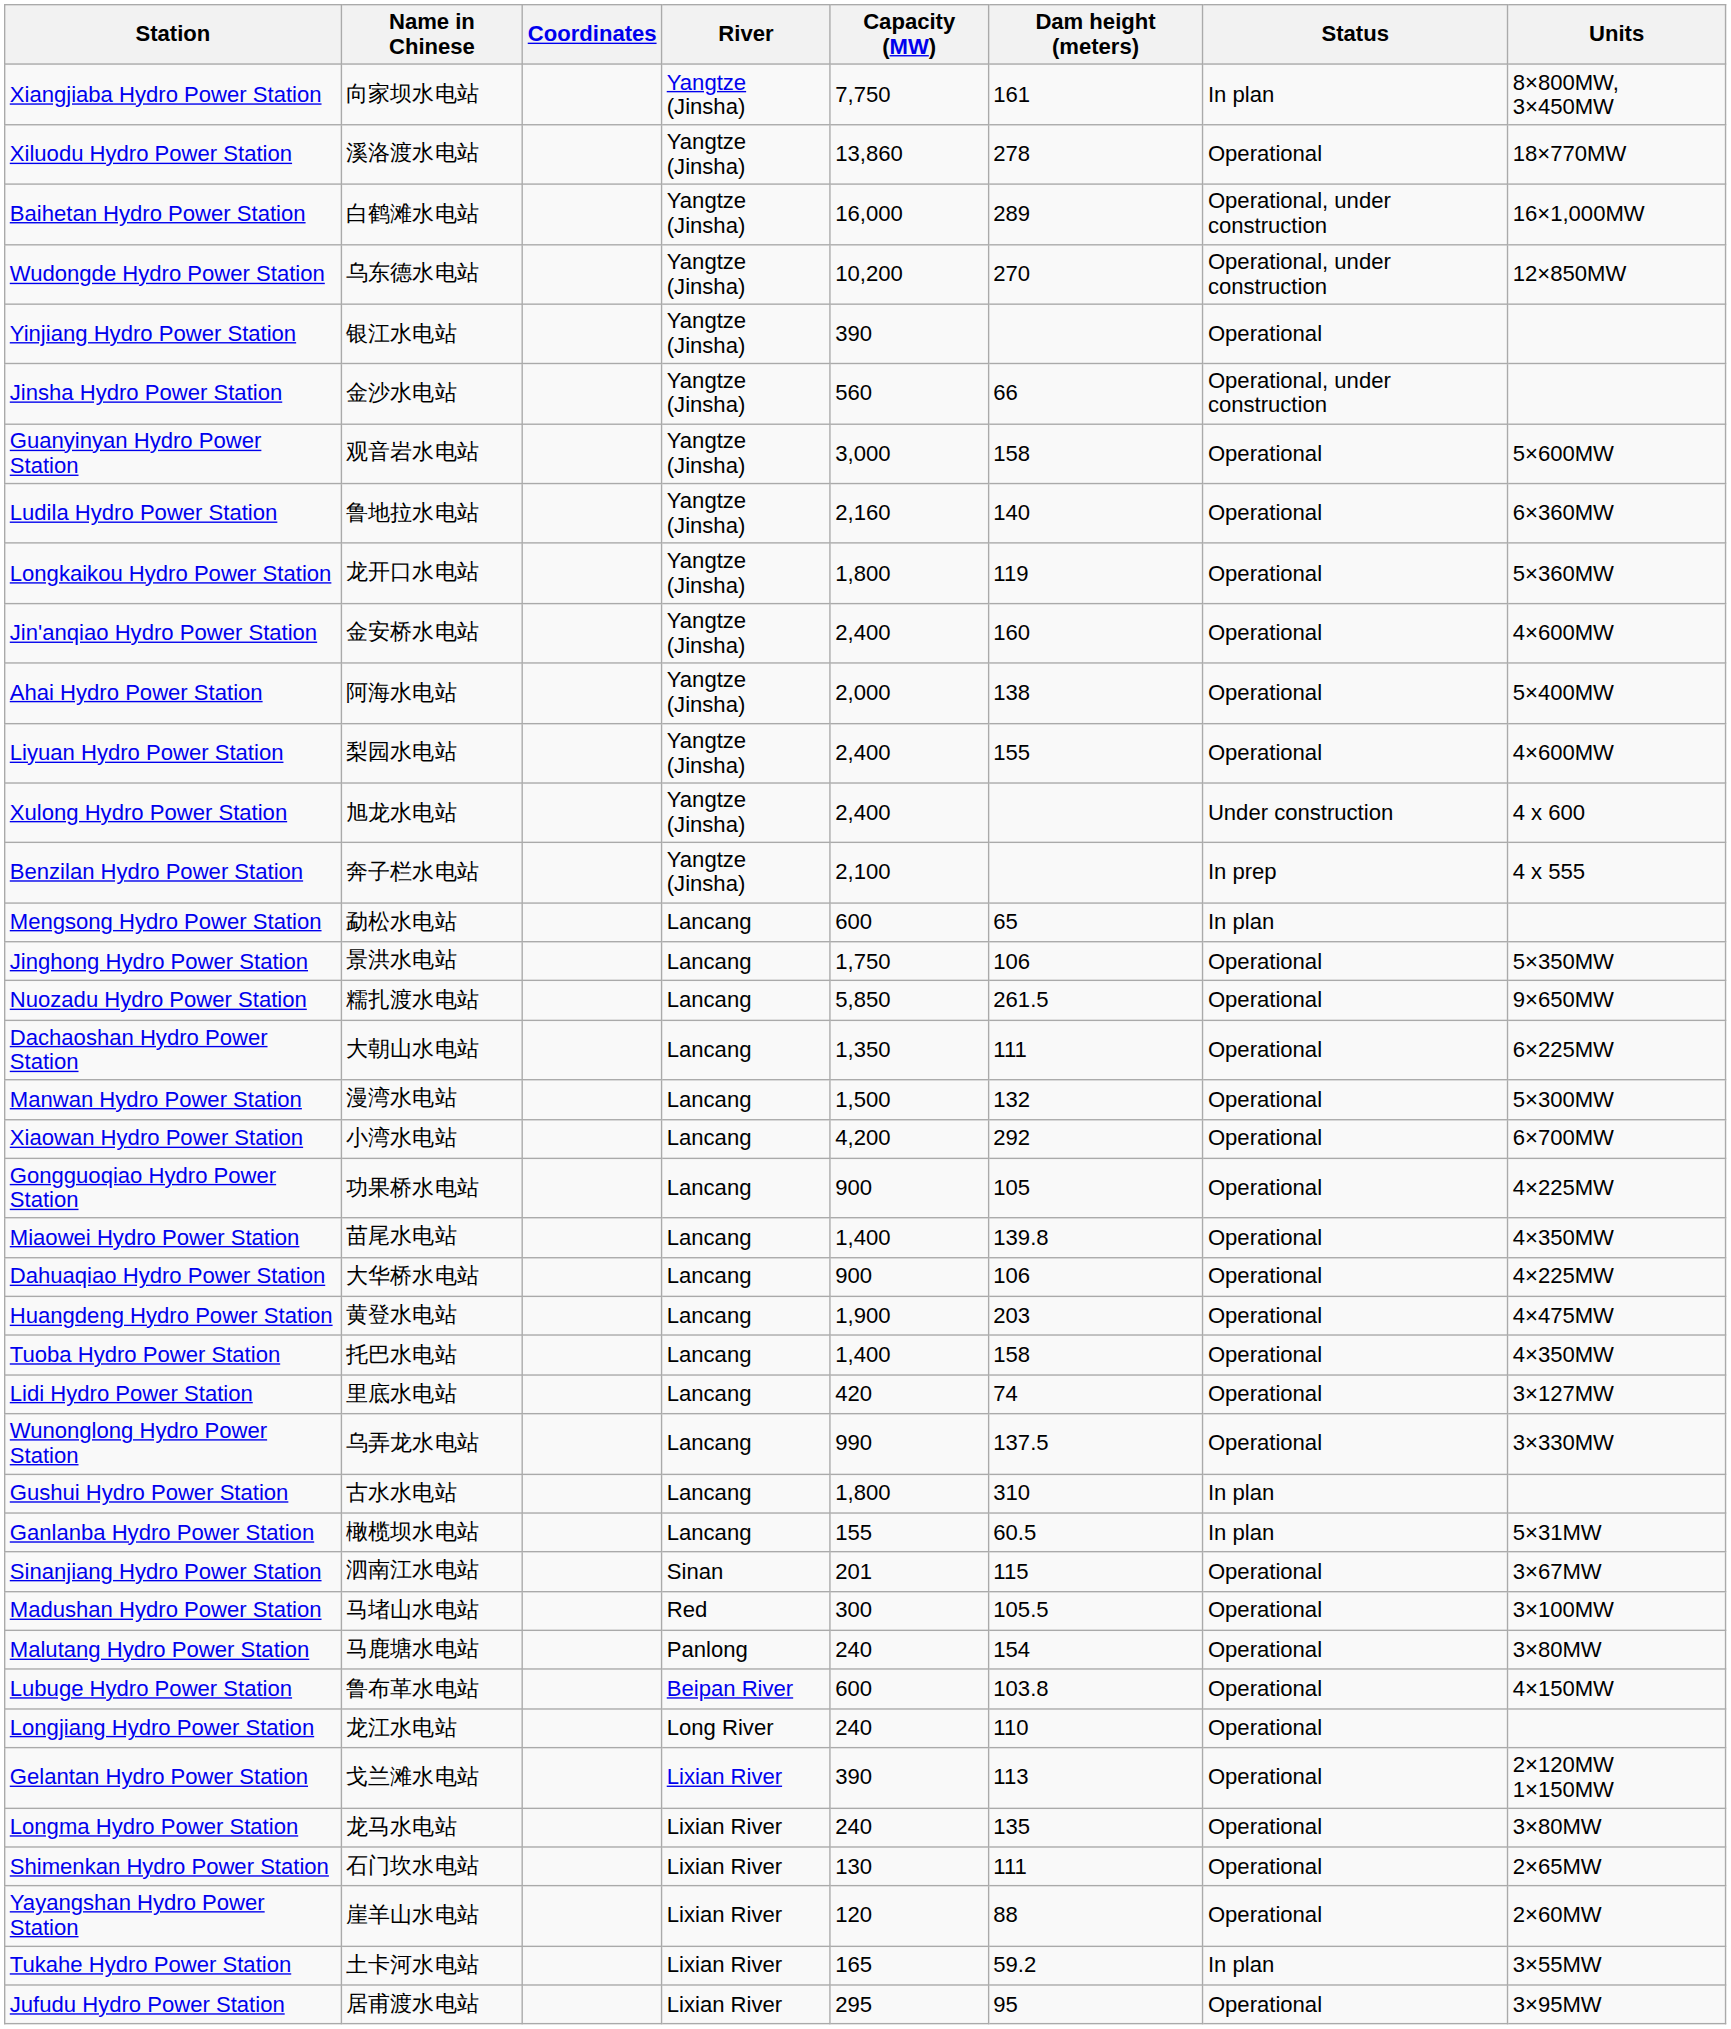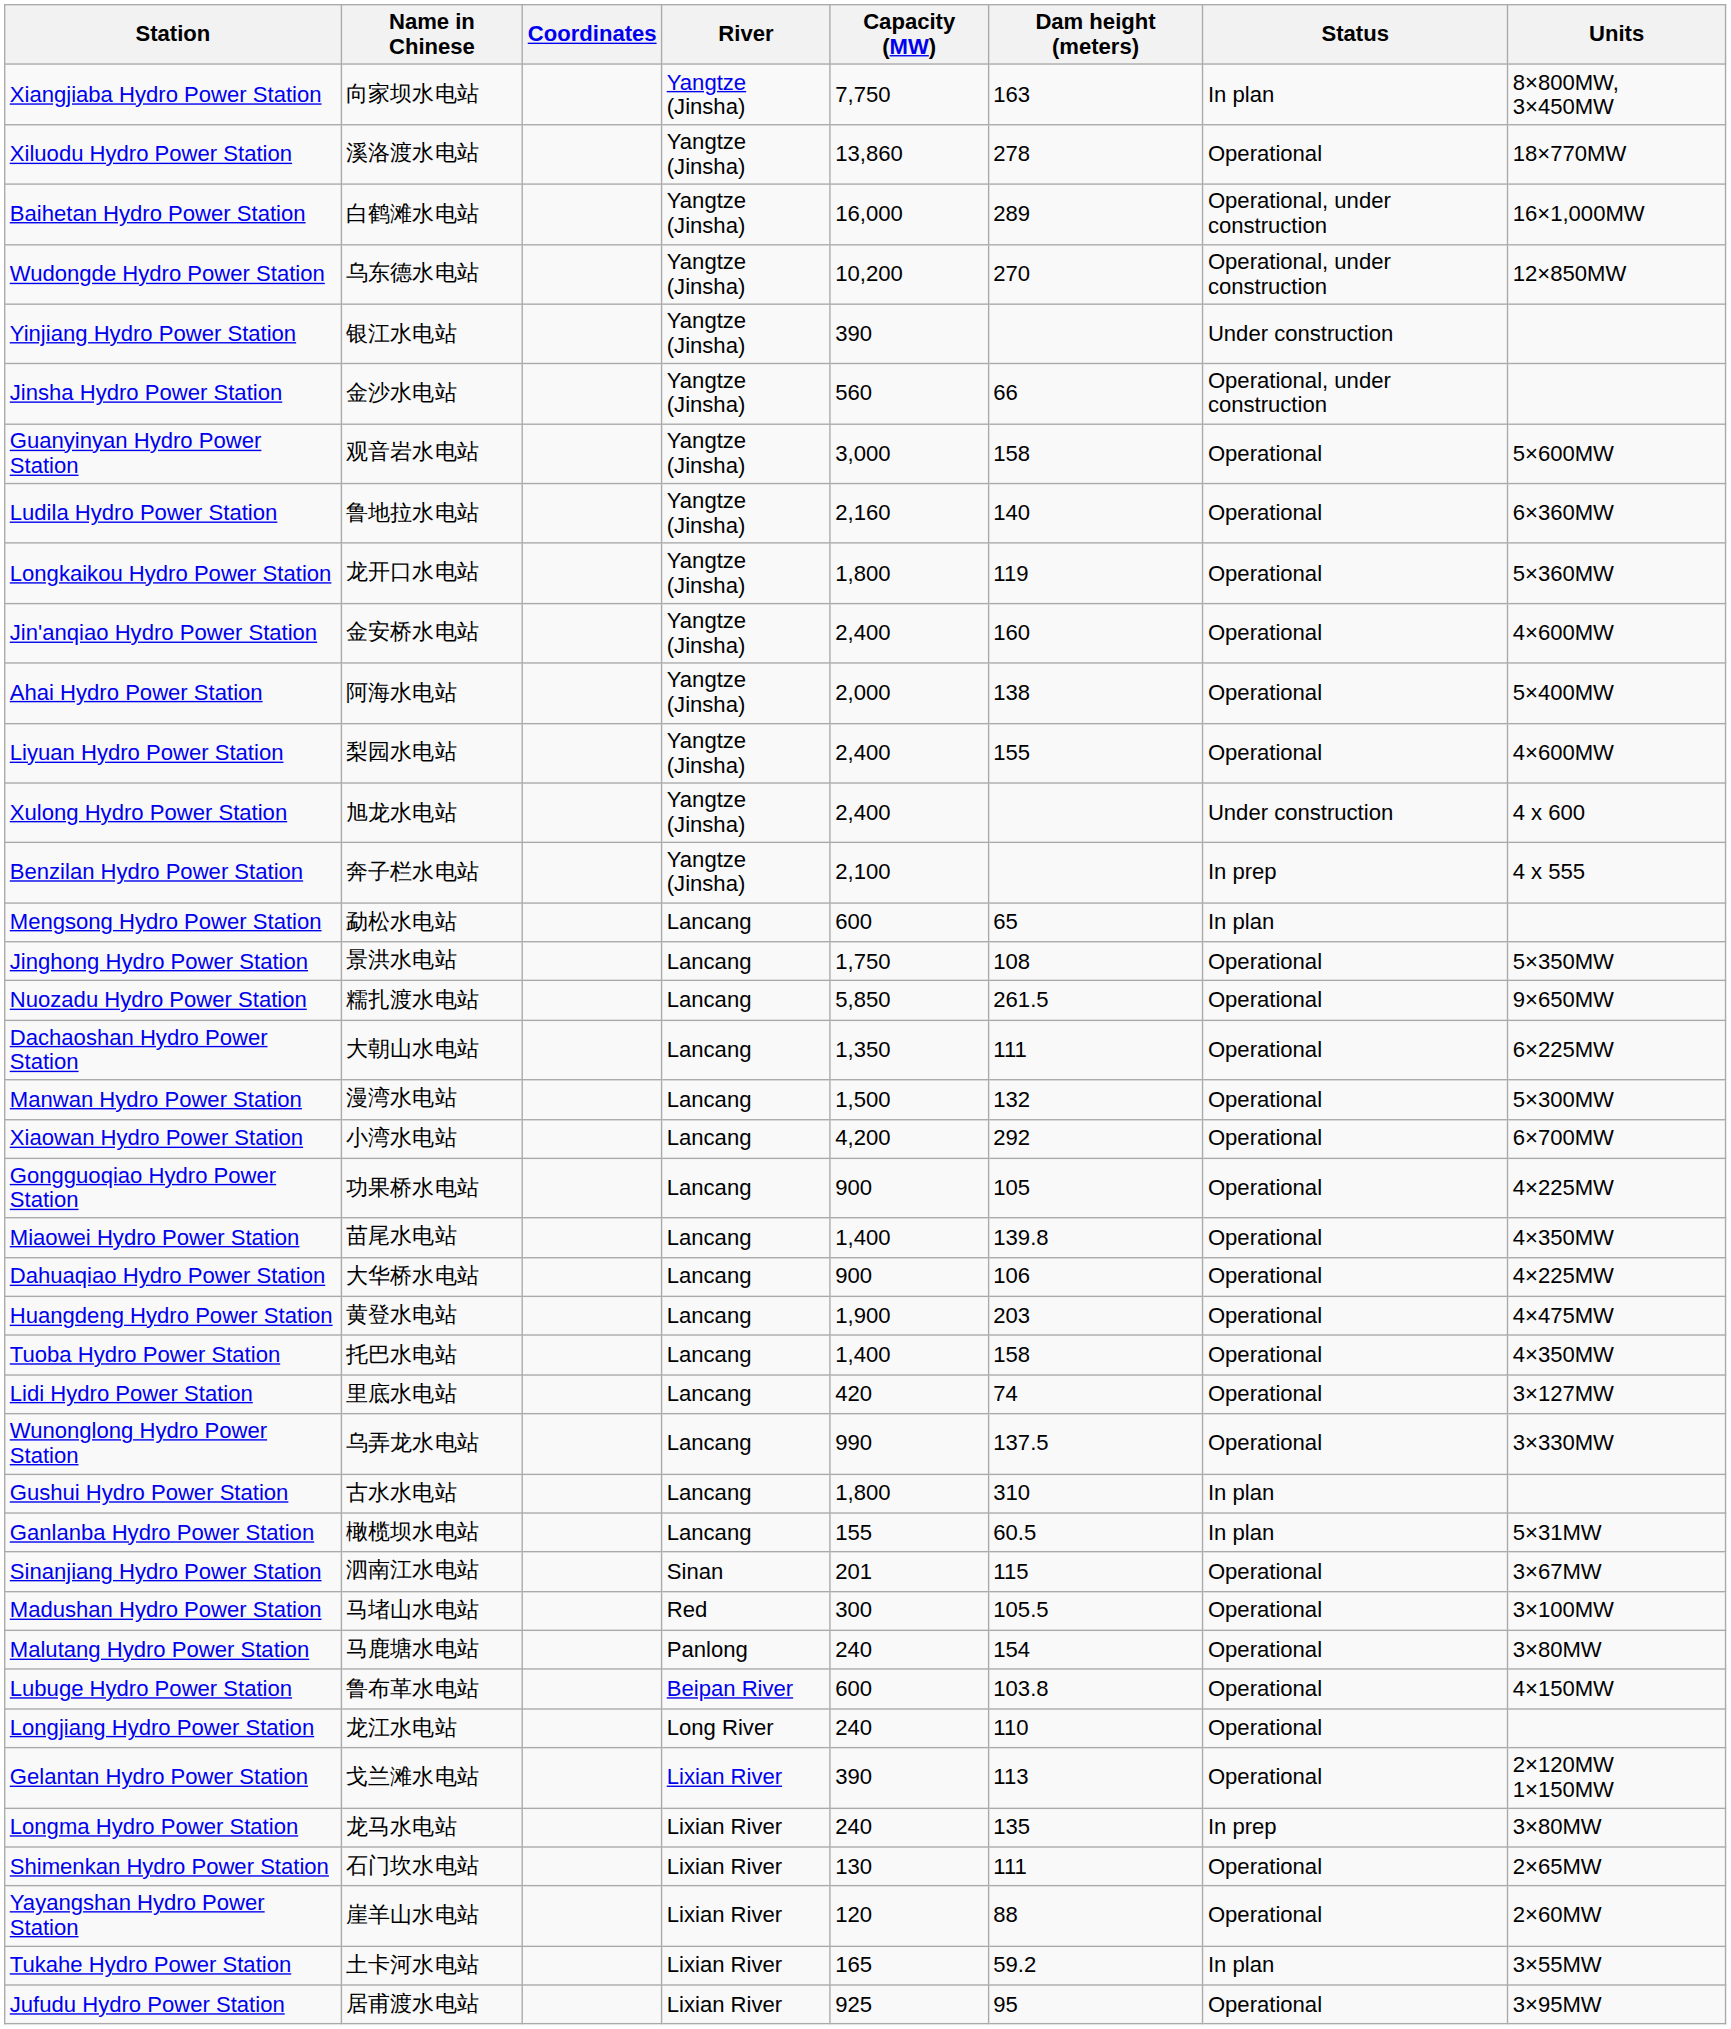Xiangjiaba Hydro Power Station | Dam height (meters): 161 -> 163
Yinjiang Hydro Power Station | Status: Operational -> Under construction
Jinghong Hydro Power Station | Dam height (meters): 106 -> 108
Longma Hydro Power Station | Status: Operational -> In prep
Jufudu Hydro Power Station | Capacity (MW): 295 -> 925
